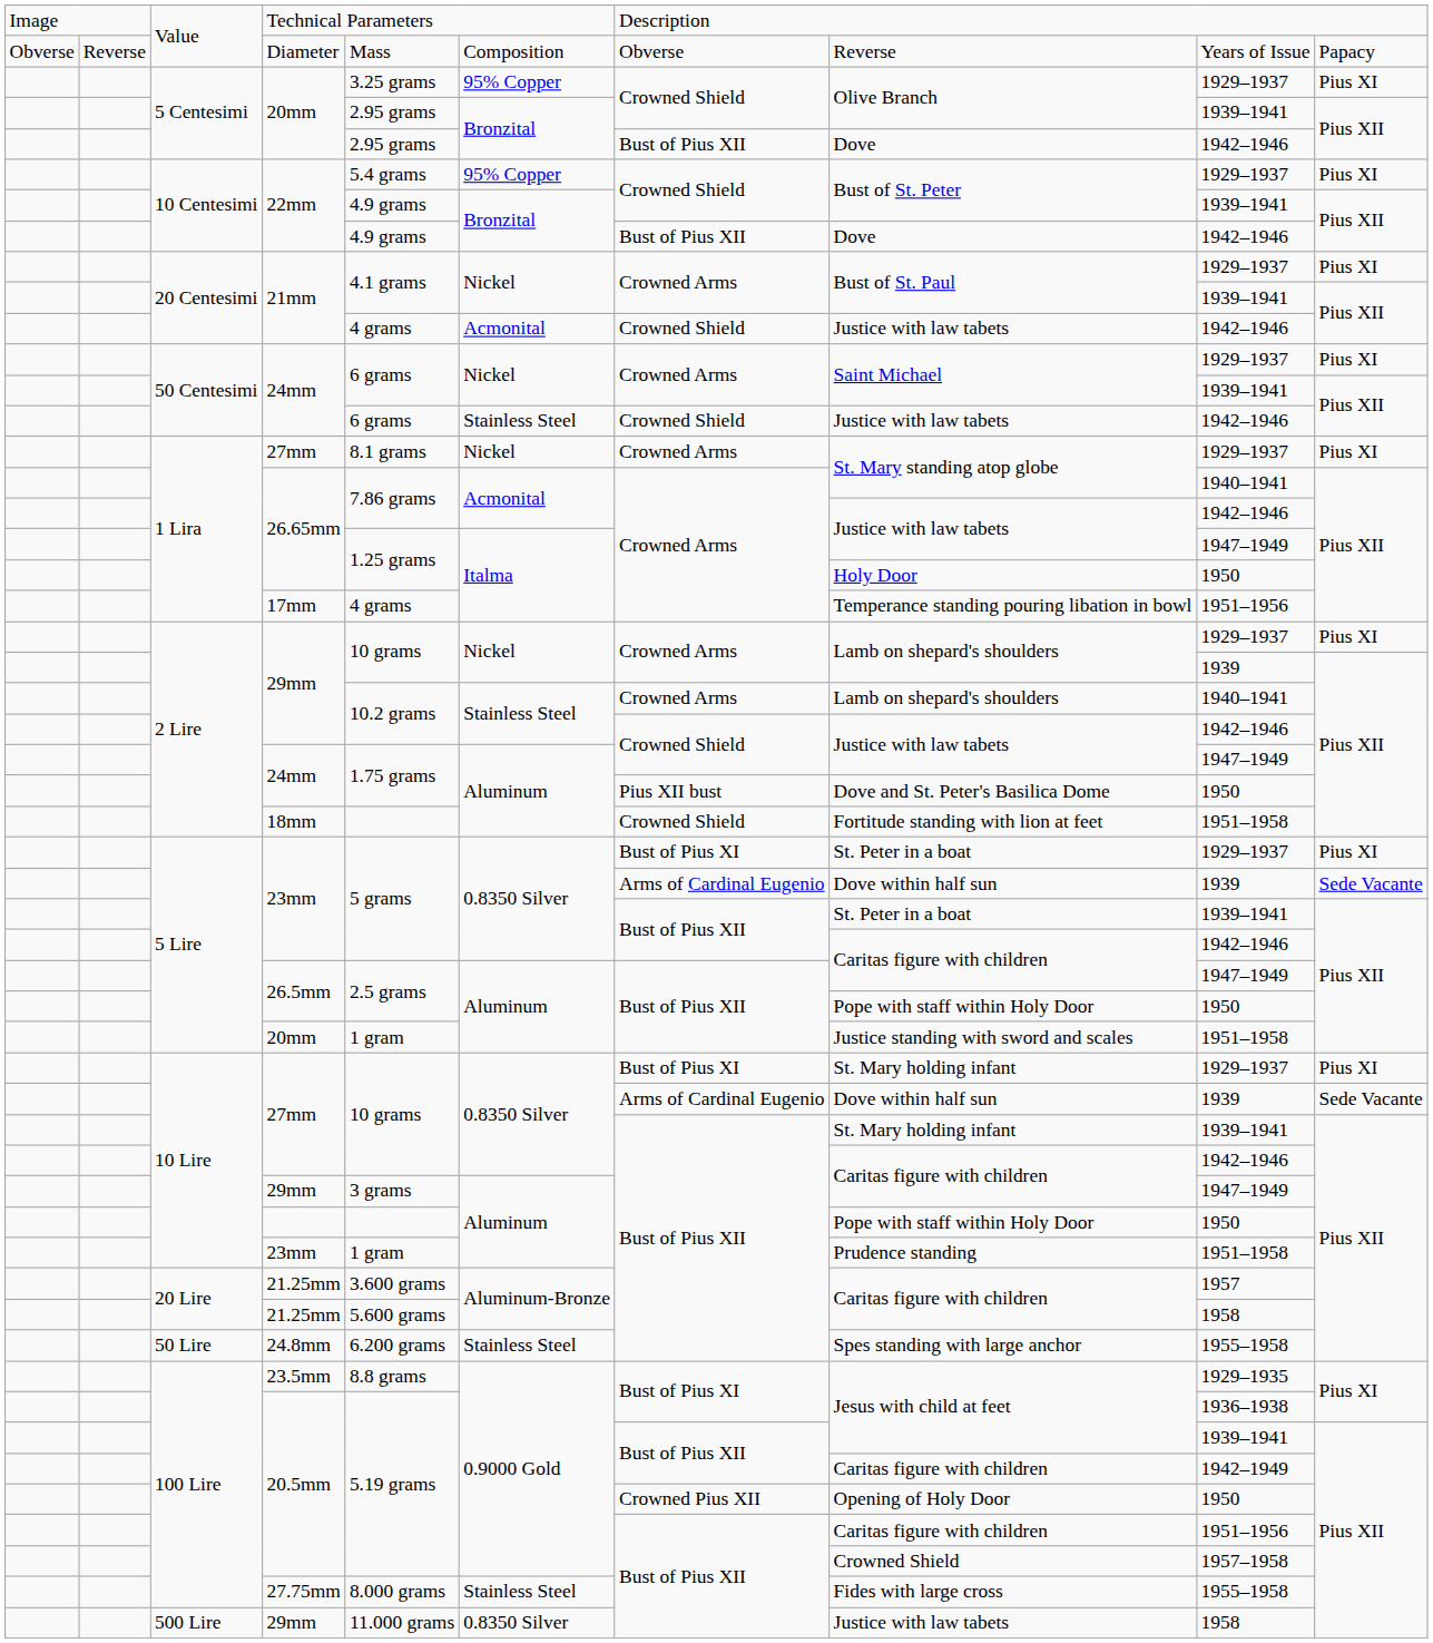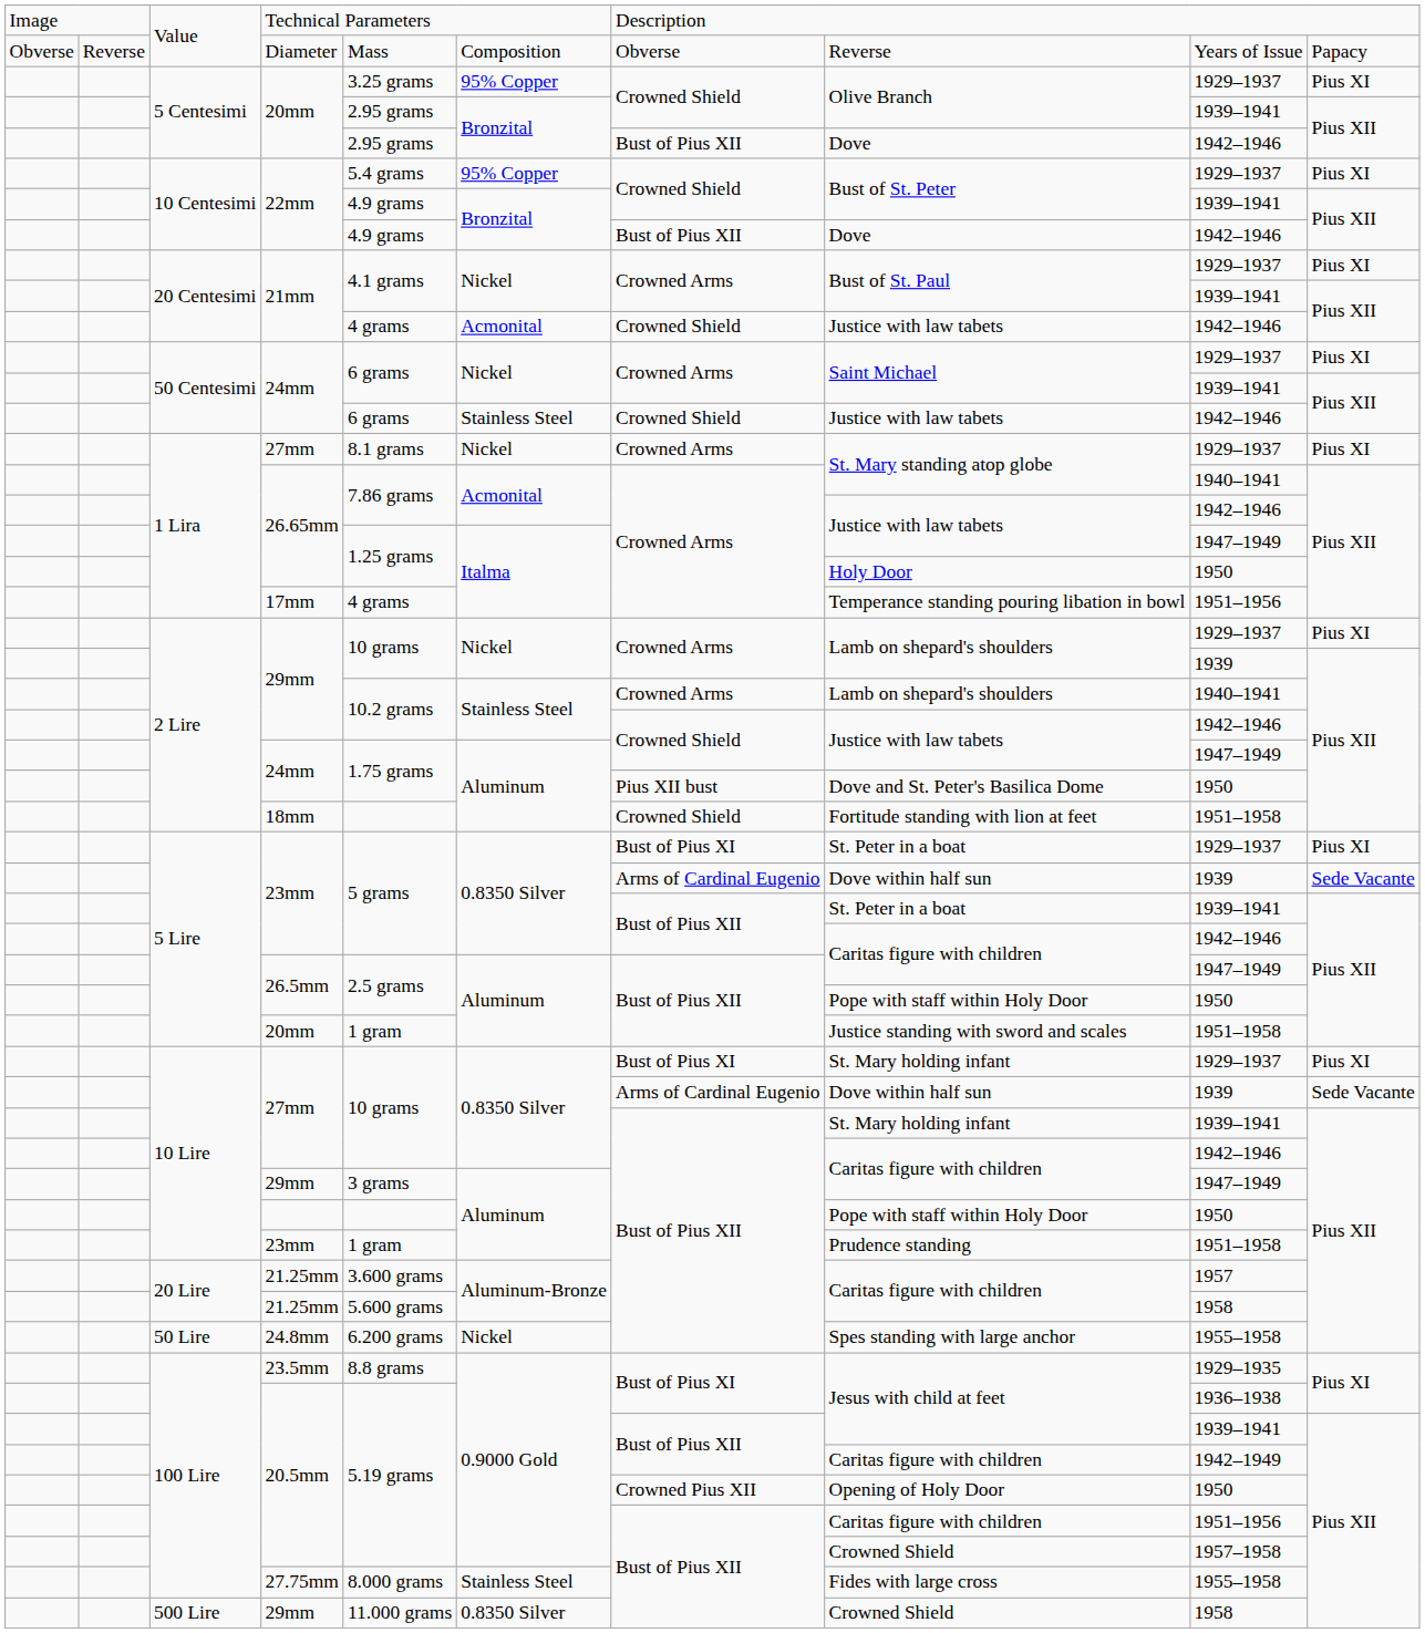24.8mm | column 6: Stainless Steel -> Nickel
500 Lire / 29mm | column 8: Justice with law tabets -> Crowned Shield
